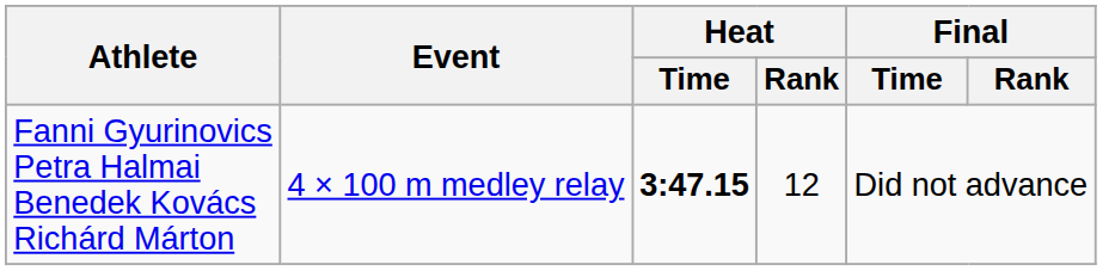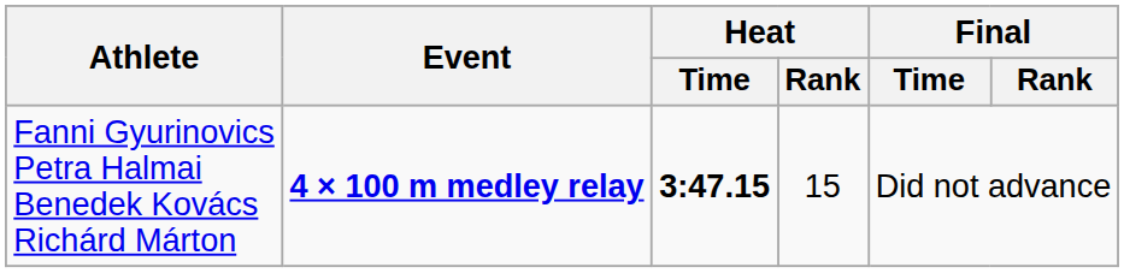Fanni Gyurinovics Petra Halmai Benedek Kovács Richárd Márton | Event: normal -> bold
Fanni Gyurinovics Petra Halmai Benedek Kovács Richárd Márton | Heat / Rank: 12 -> 15
